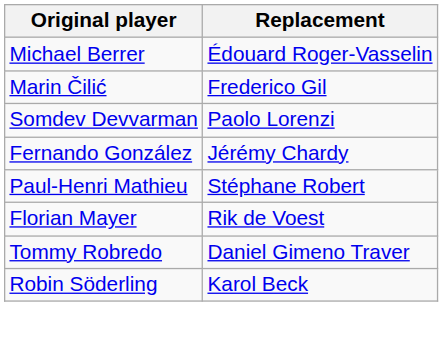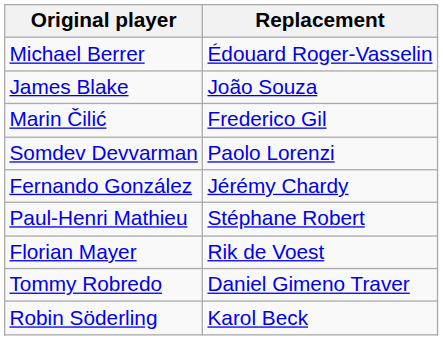+ row: James Blake | João Souza
